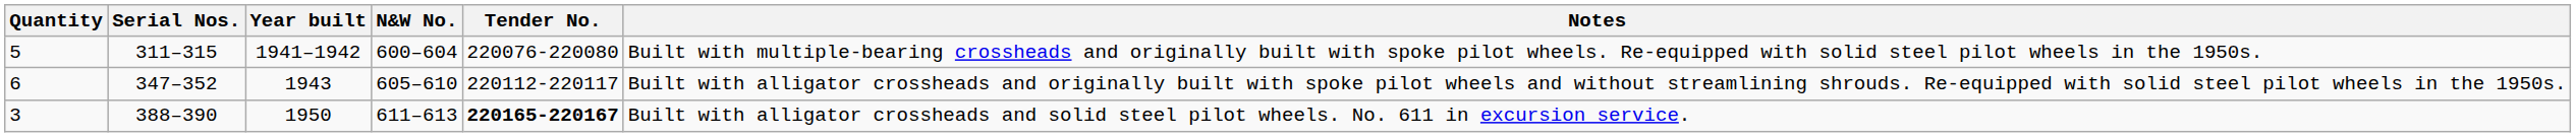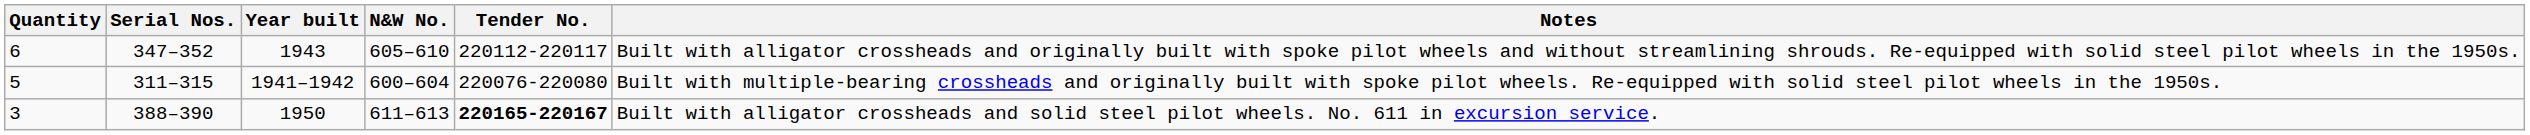rows swapped: 5 <-> 6
